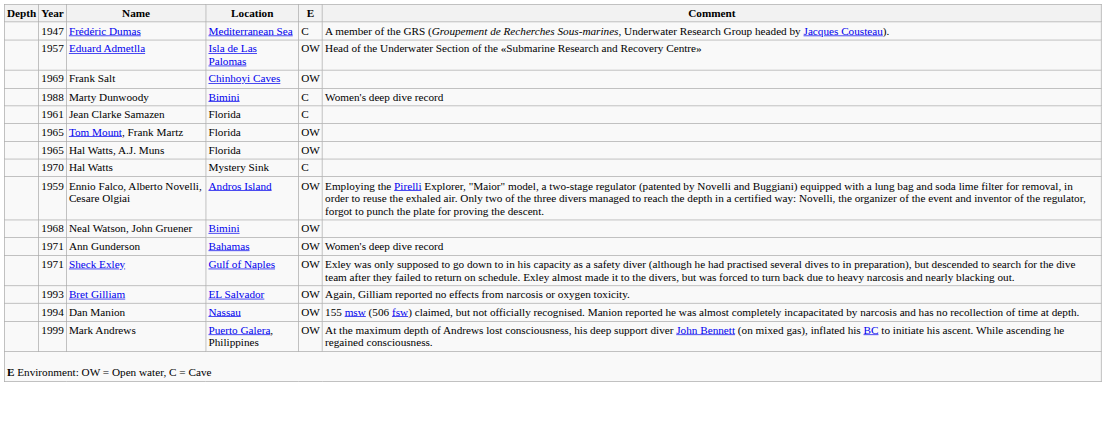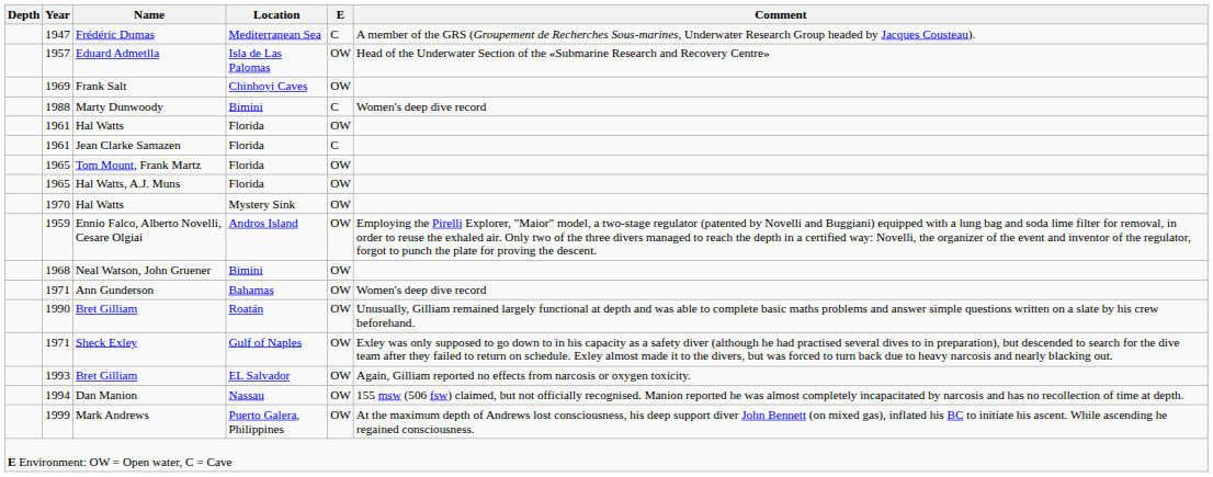+ row: 1961 | Hal Watts | Florida | OW
1970 / Hal Watts | E: C -> OW
+ row: 1990 | Bret Gilliam | Roatán | OW | Unusually, Gilliam remained largely functional at depth and was able to complete basic maths problems and answer simple questions written on a slate by his crew beforehand.
